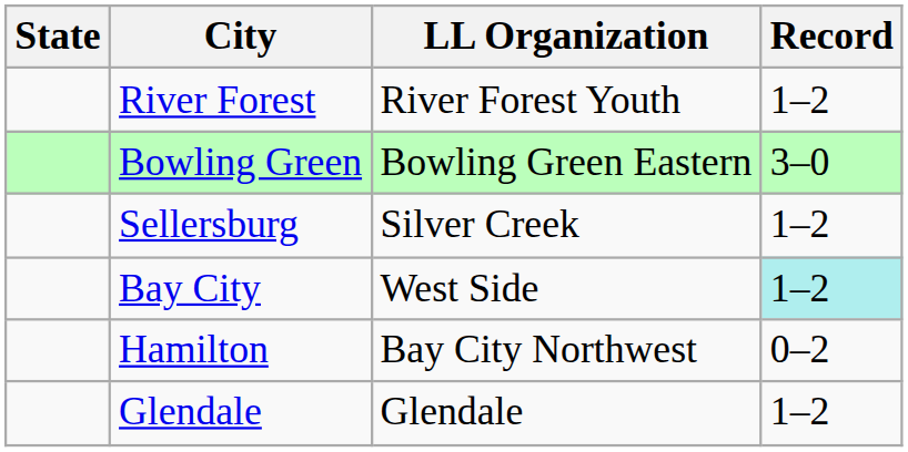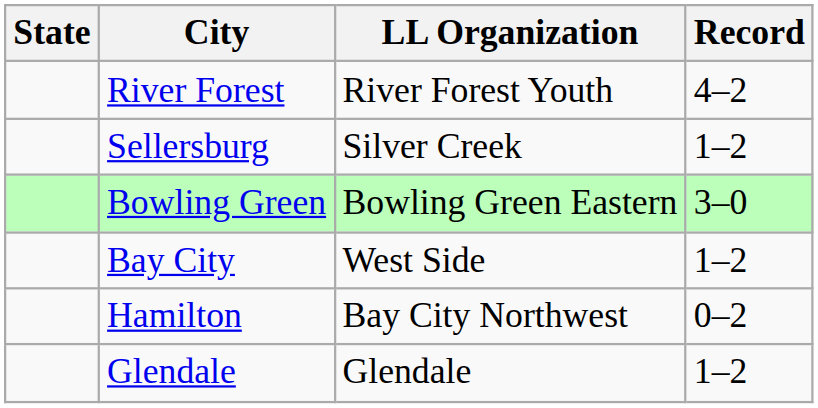River Forest | Record: 1–2 -> 4–2
rows swapped: Sellersburg <-> Bowling Green
Bay City | Record: paleturquoise background -> no background
